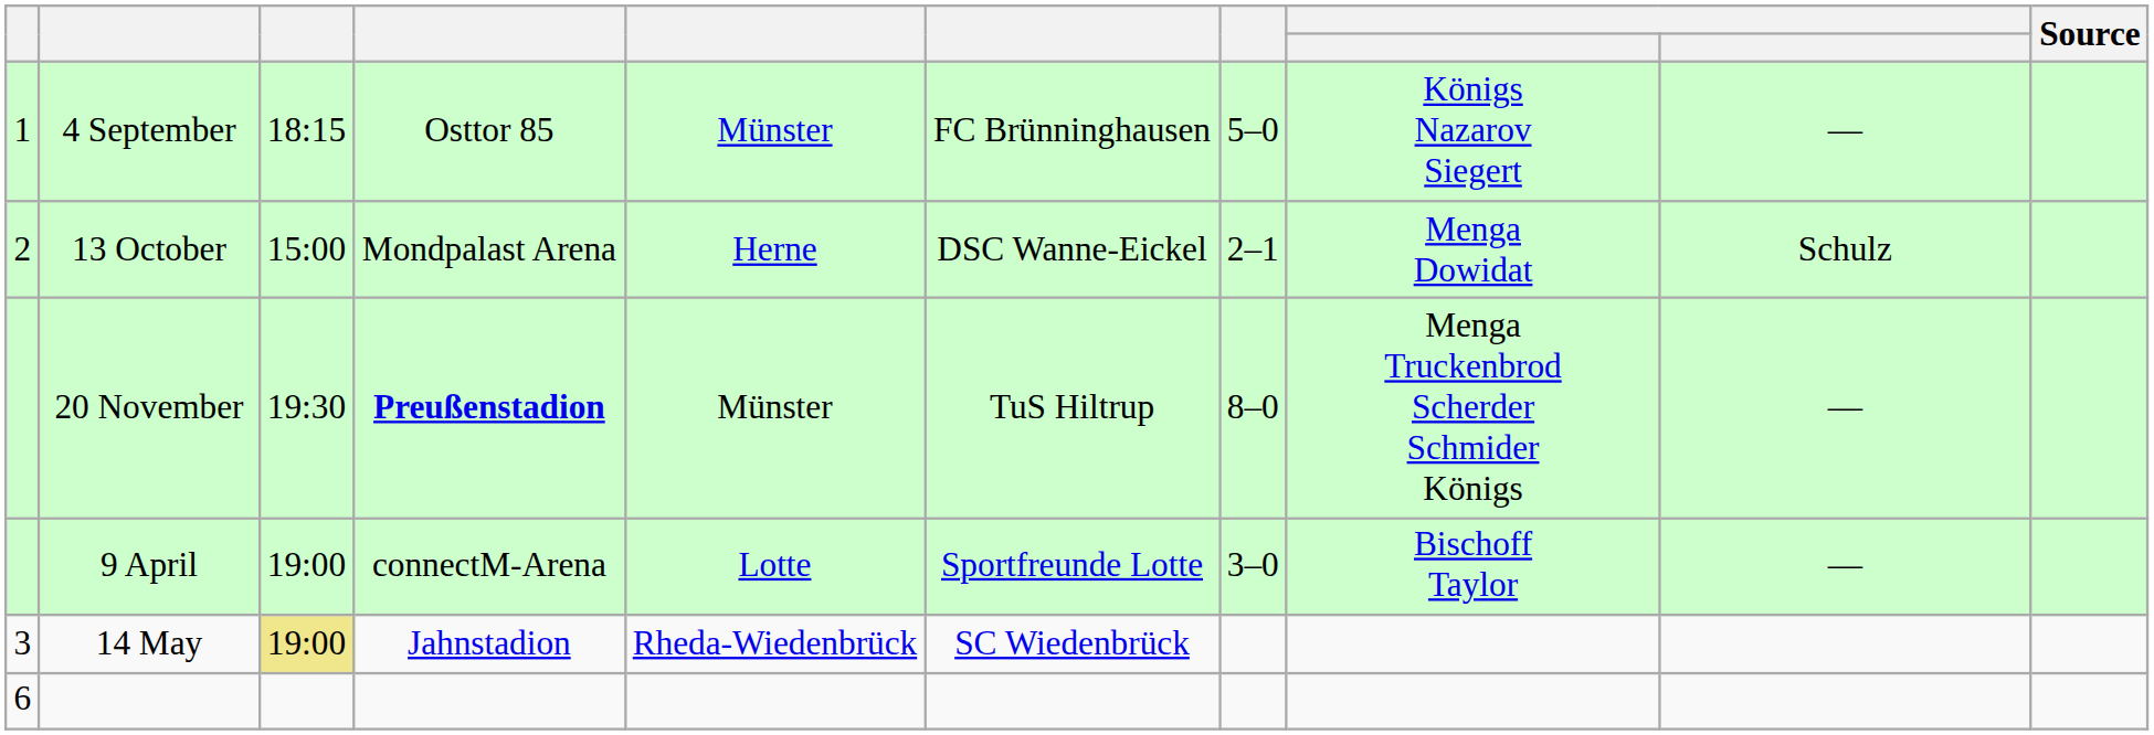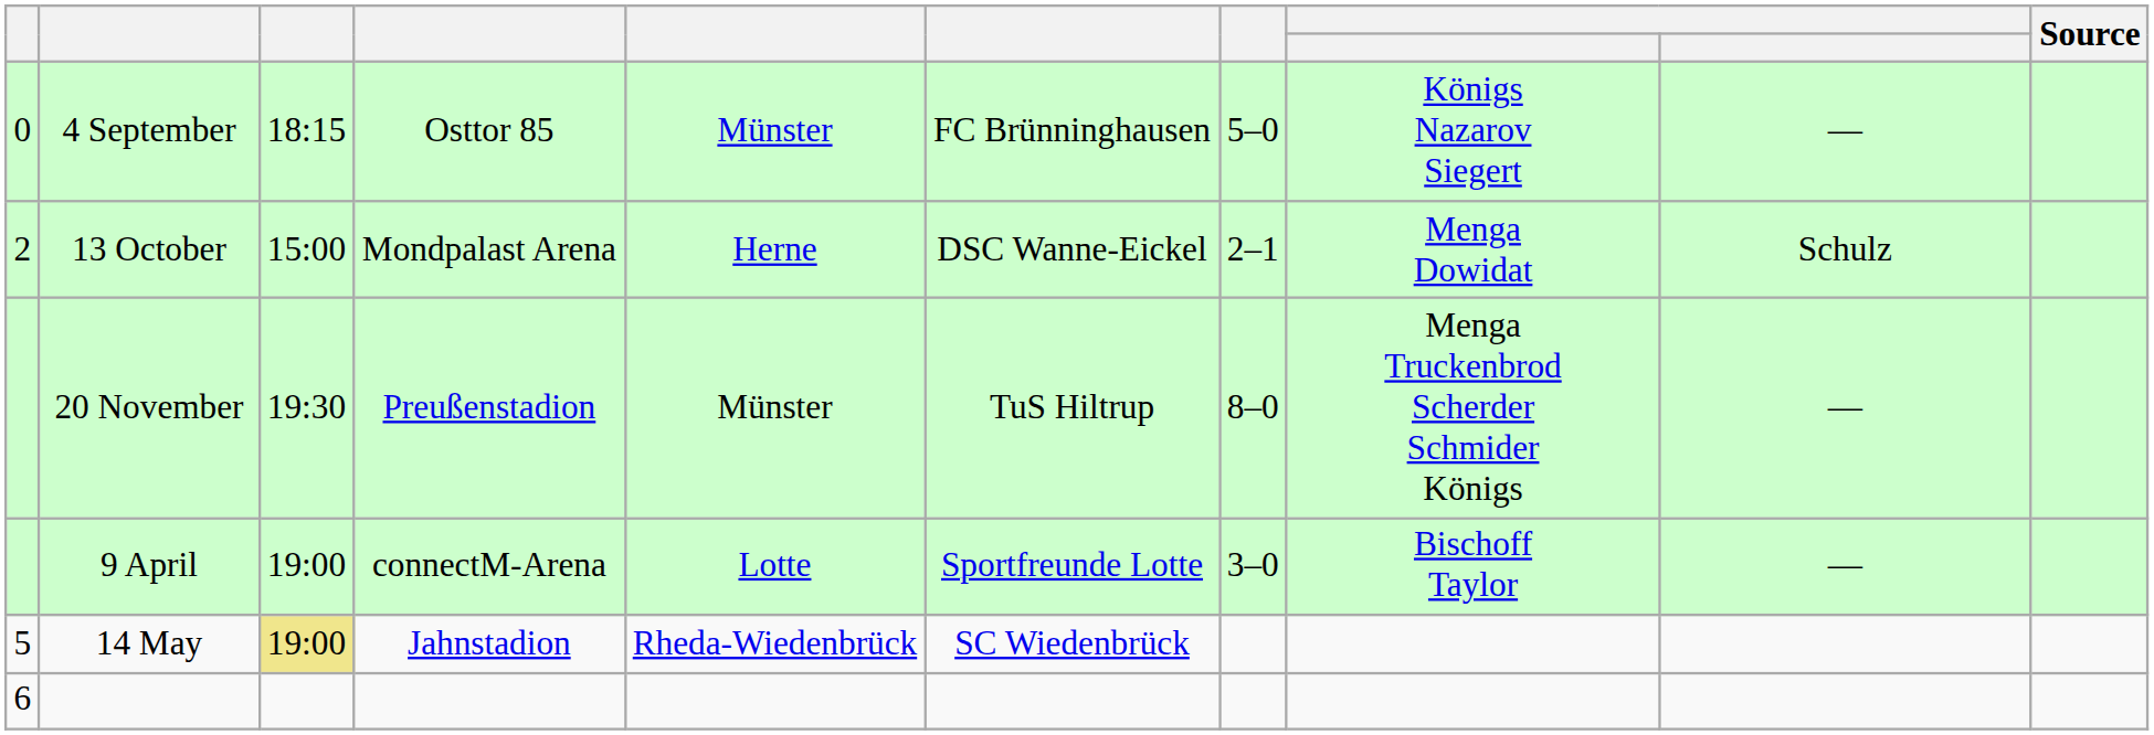4 September | column 1: 1 -> 0
20 November | column 4: bold -> normal
14 May | column 1: 3 -> 5
